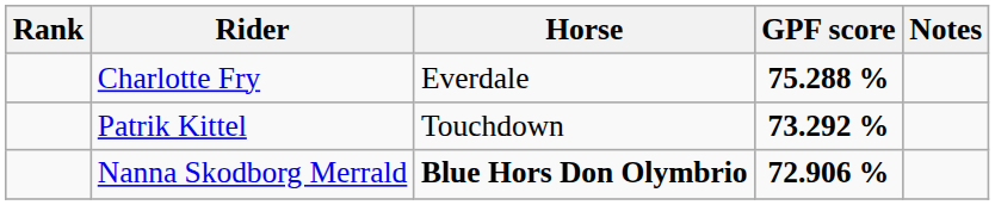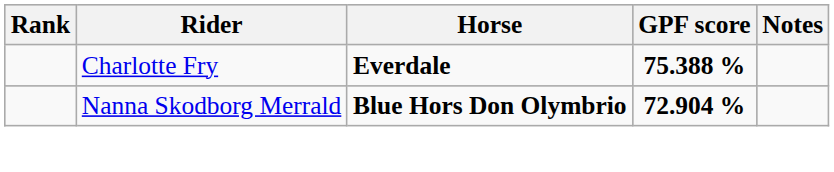Charlotte Fry | Horse: normal -> bold
Charlotte Fry | GPF score: 75.288 % -> 75.388 %
- row: Patrik Kittel | Touchdown | 73.292 %
Nanna Skodborg Merrald | GPF score: 72.906 % -> 72.904 %
